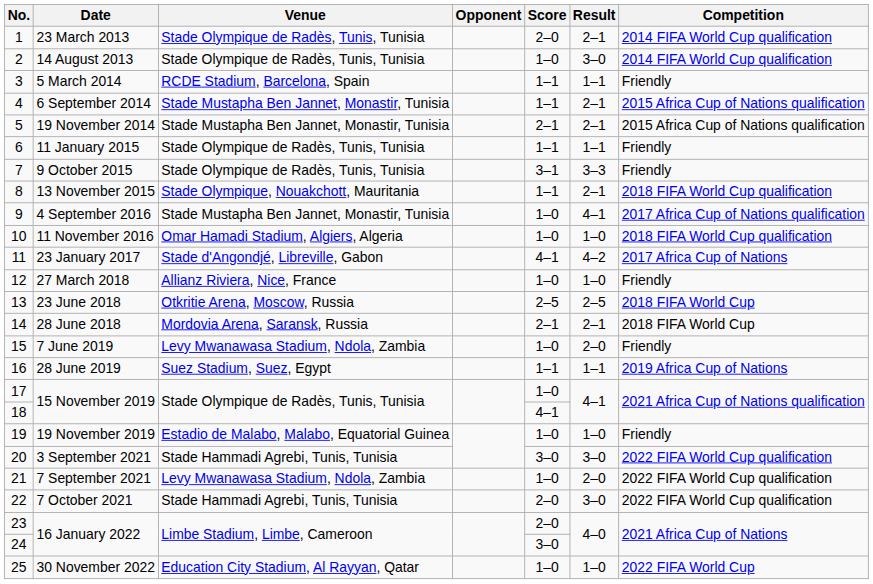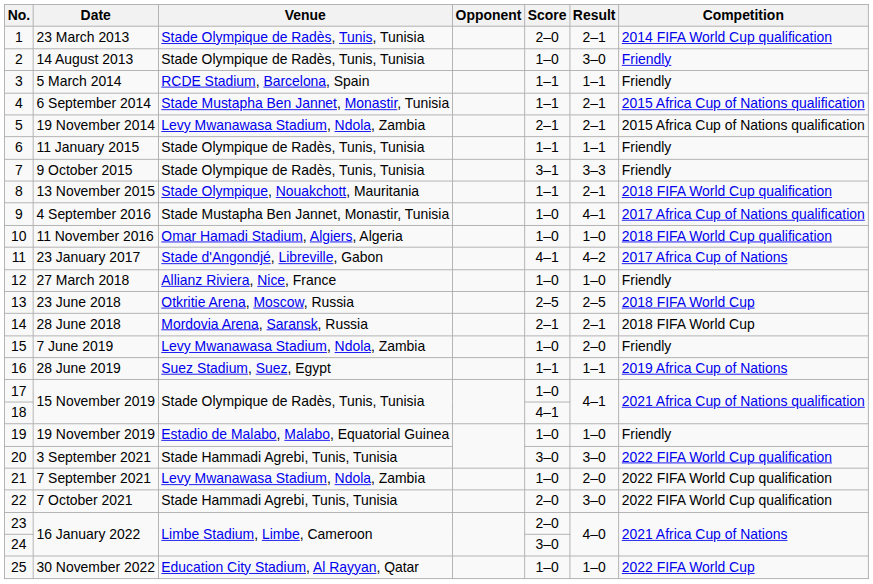14 August 2013 | Competition: 2014 FIFA World Cup qualification -> Friendly
19 November 2014 | Venue: Stade Mustapha Ben Jannet, Monastir, Tunisia -> Levy Mwanawasa Stadium, Ndola, Zambia
